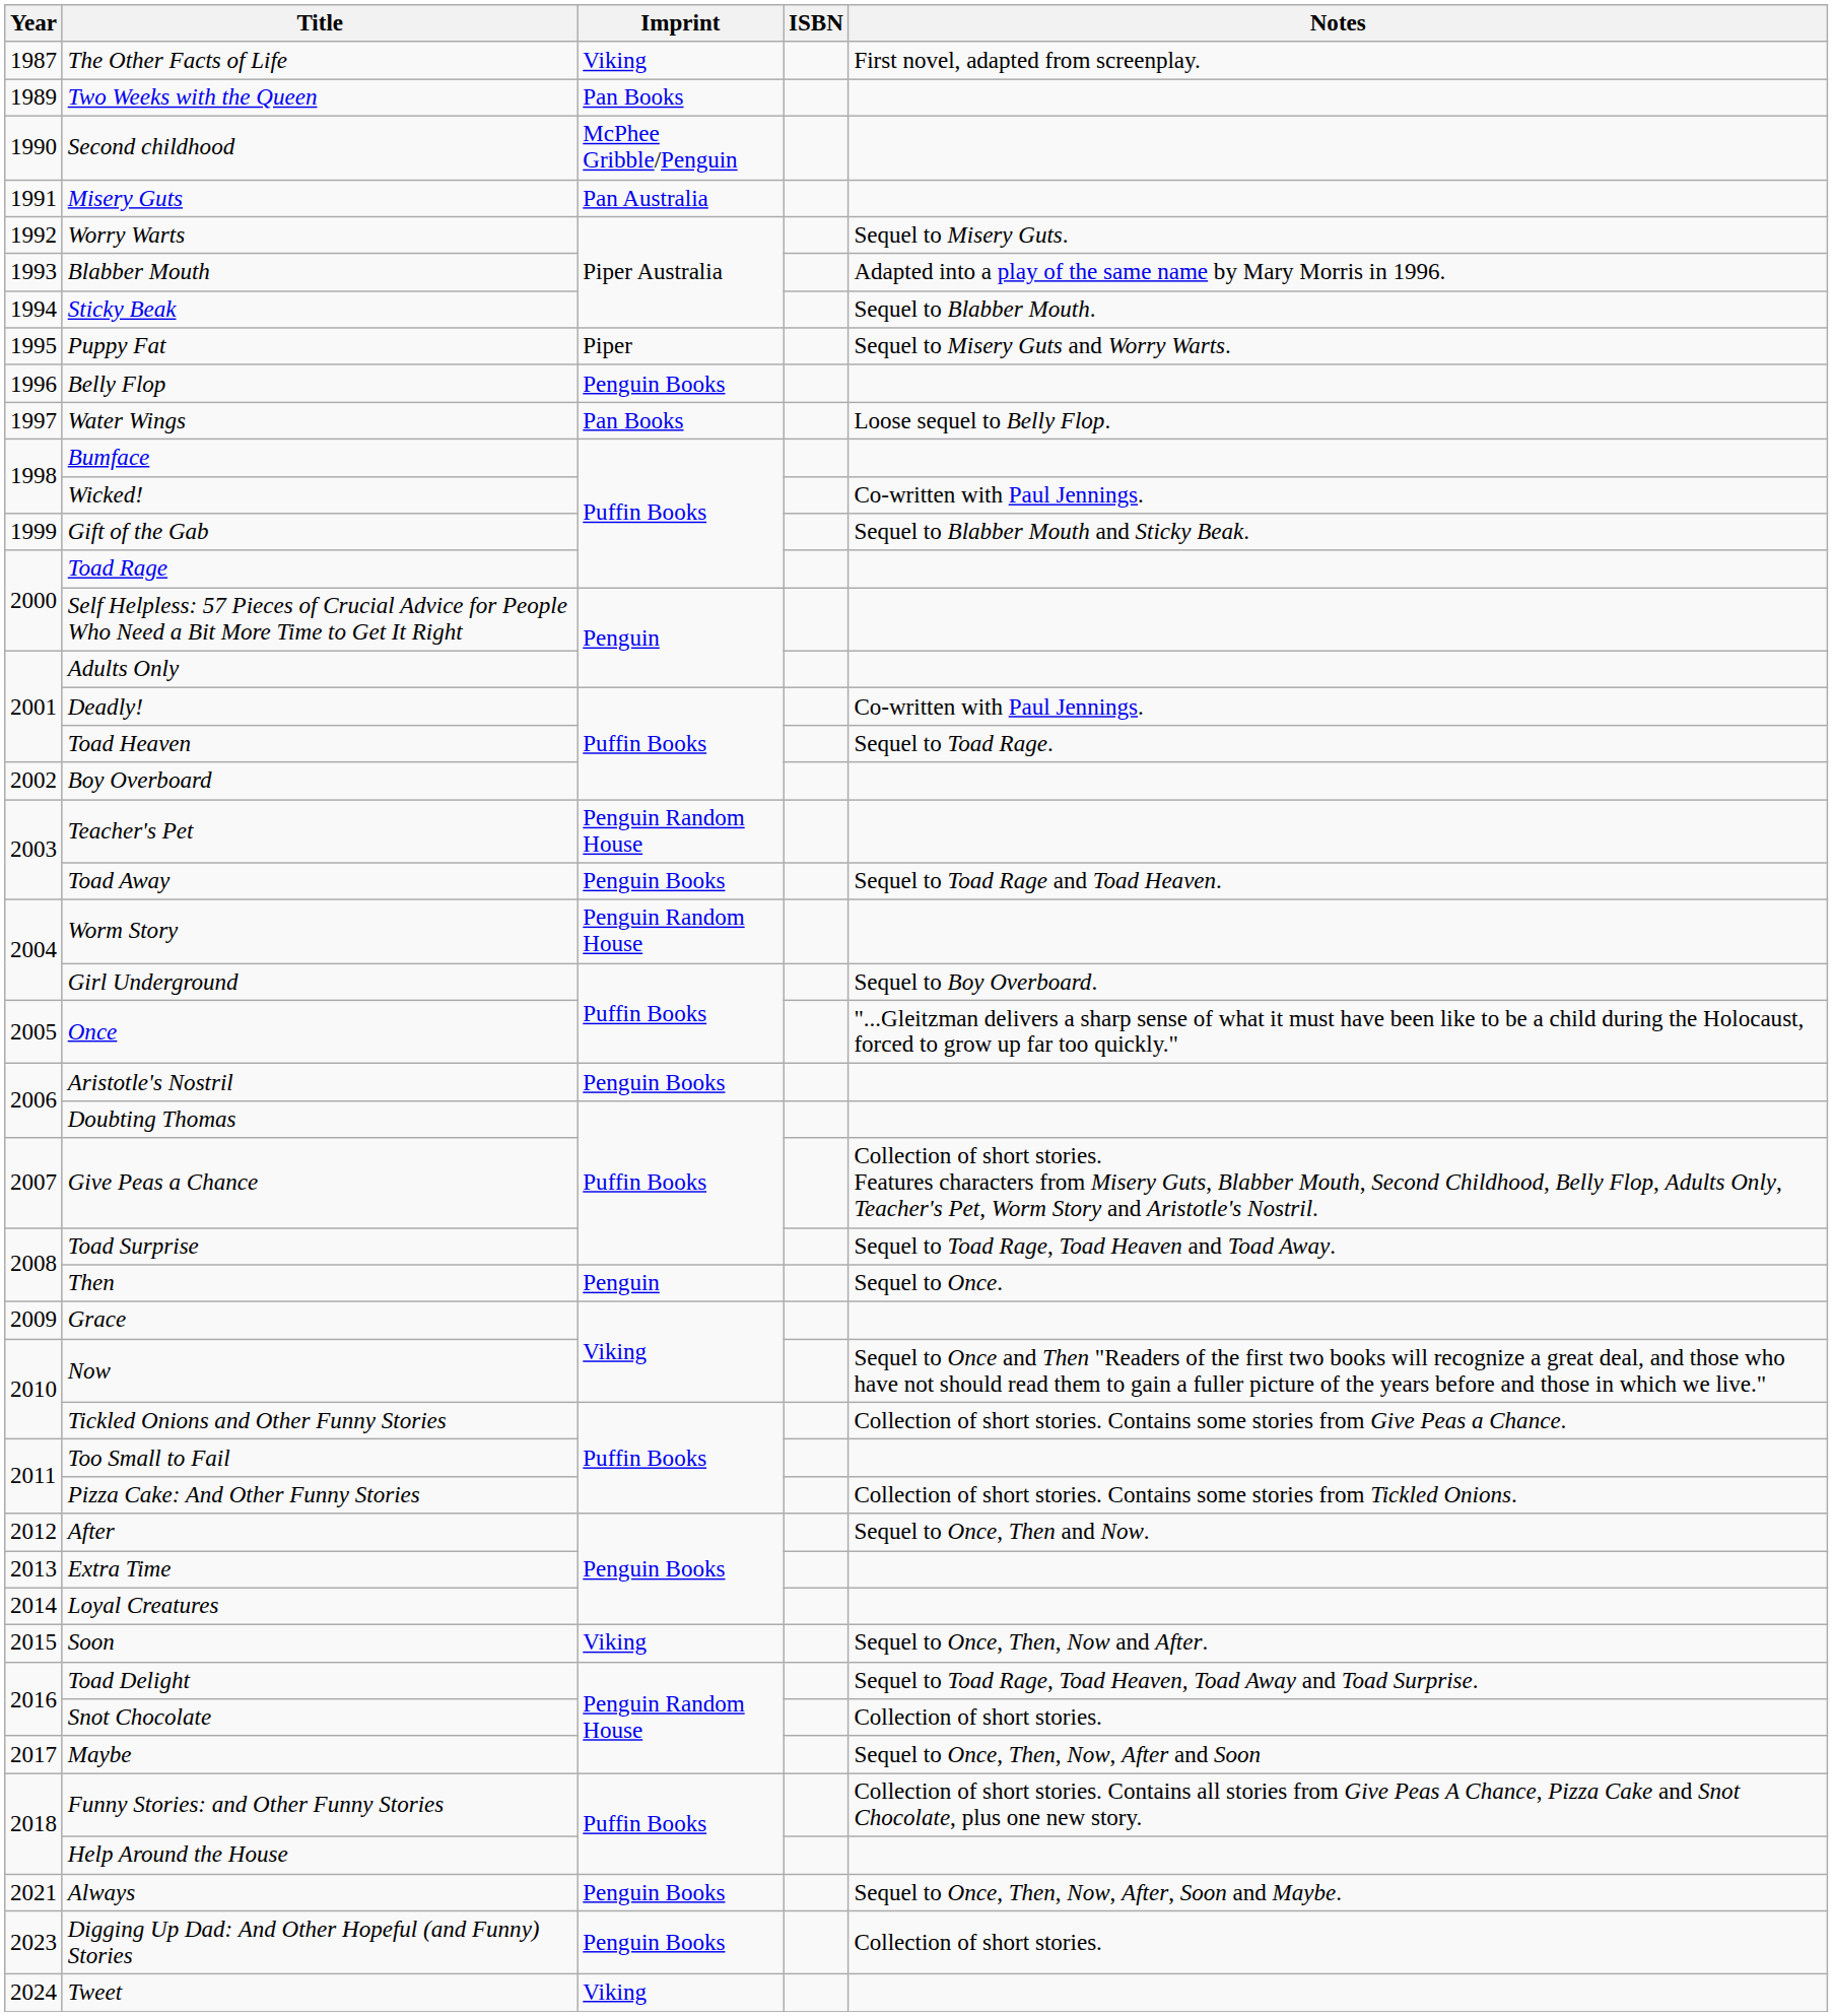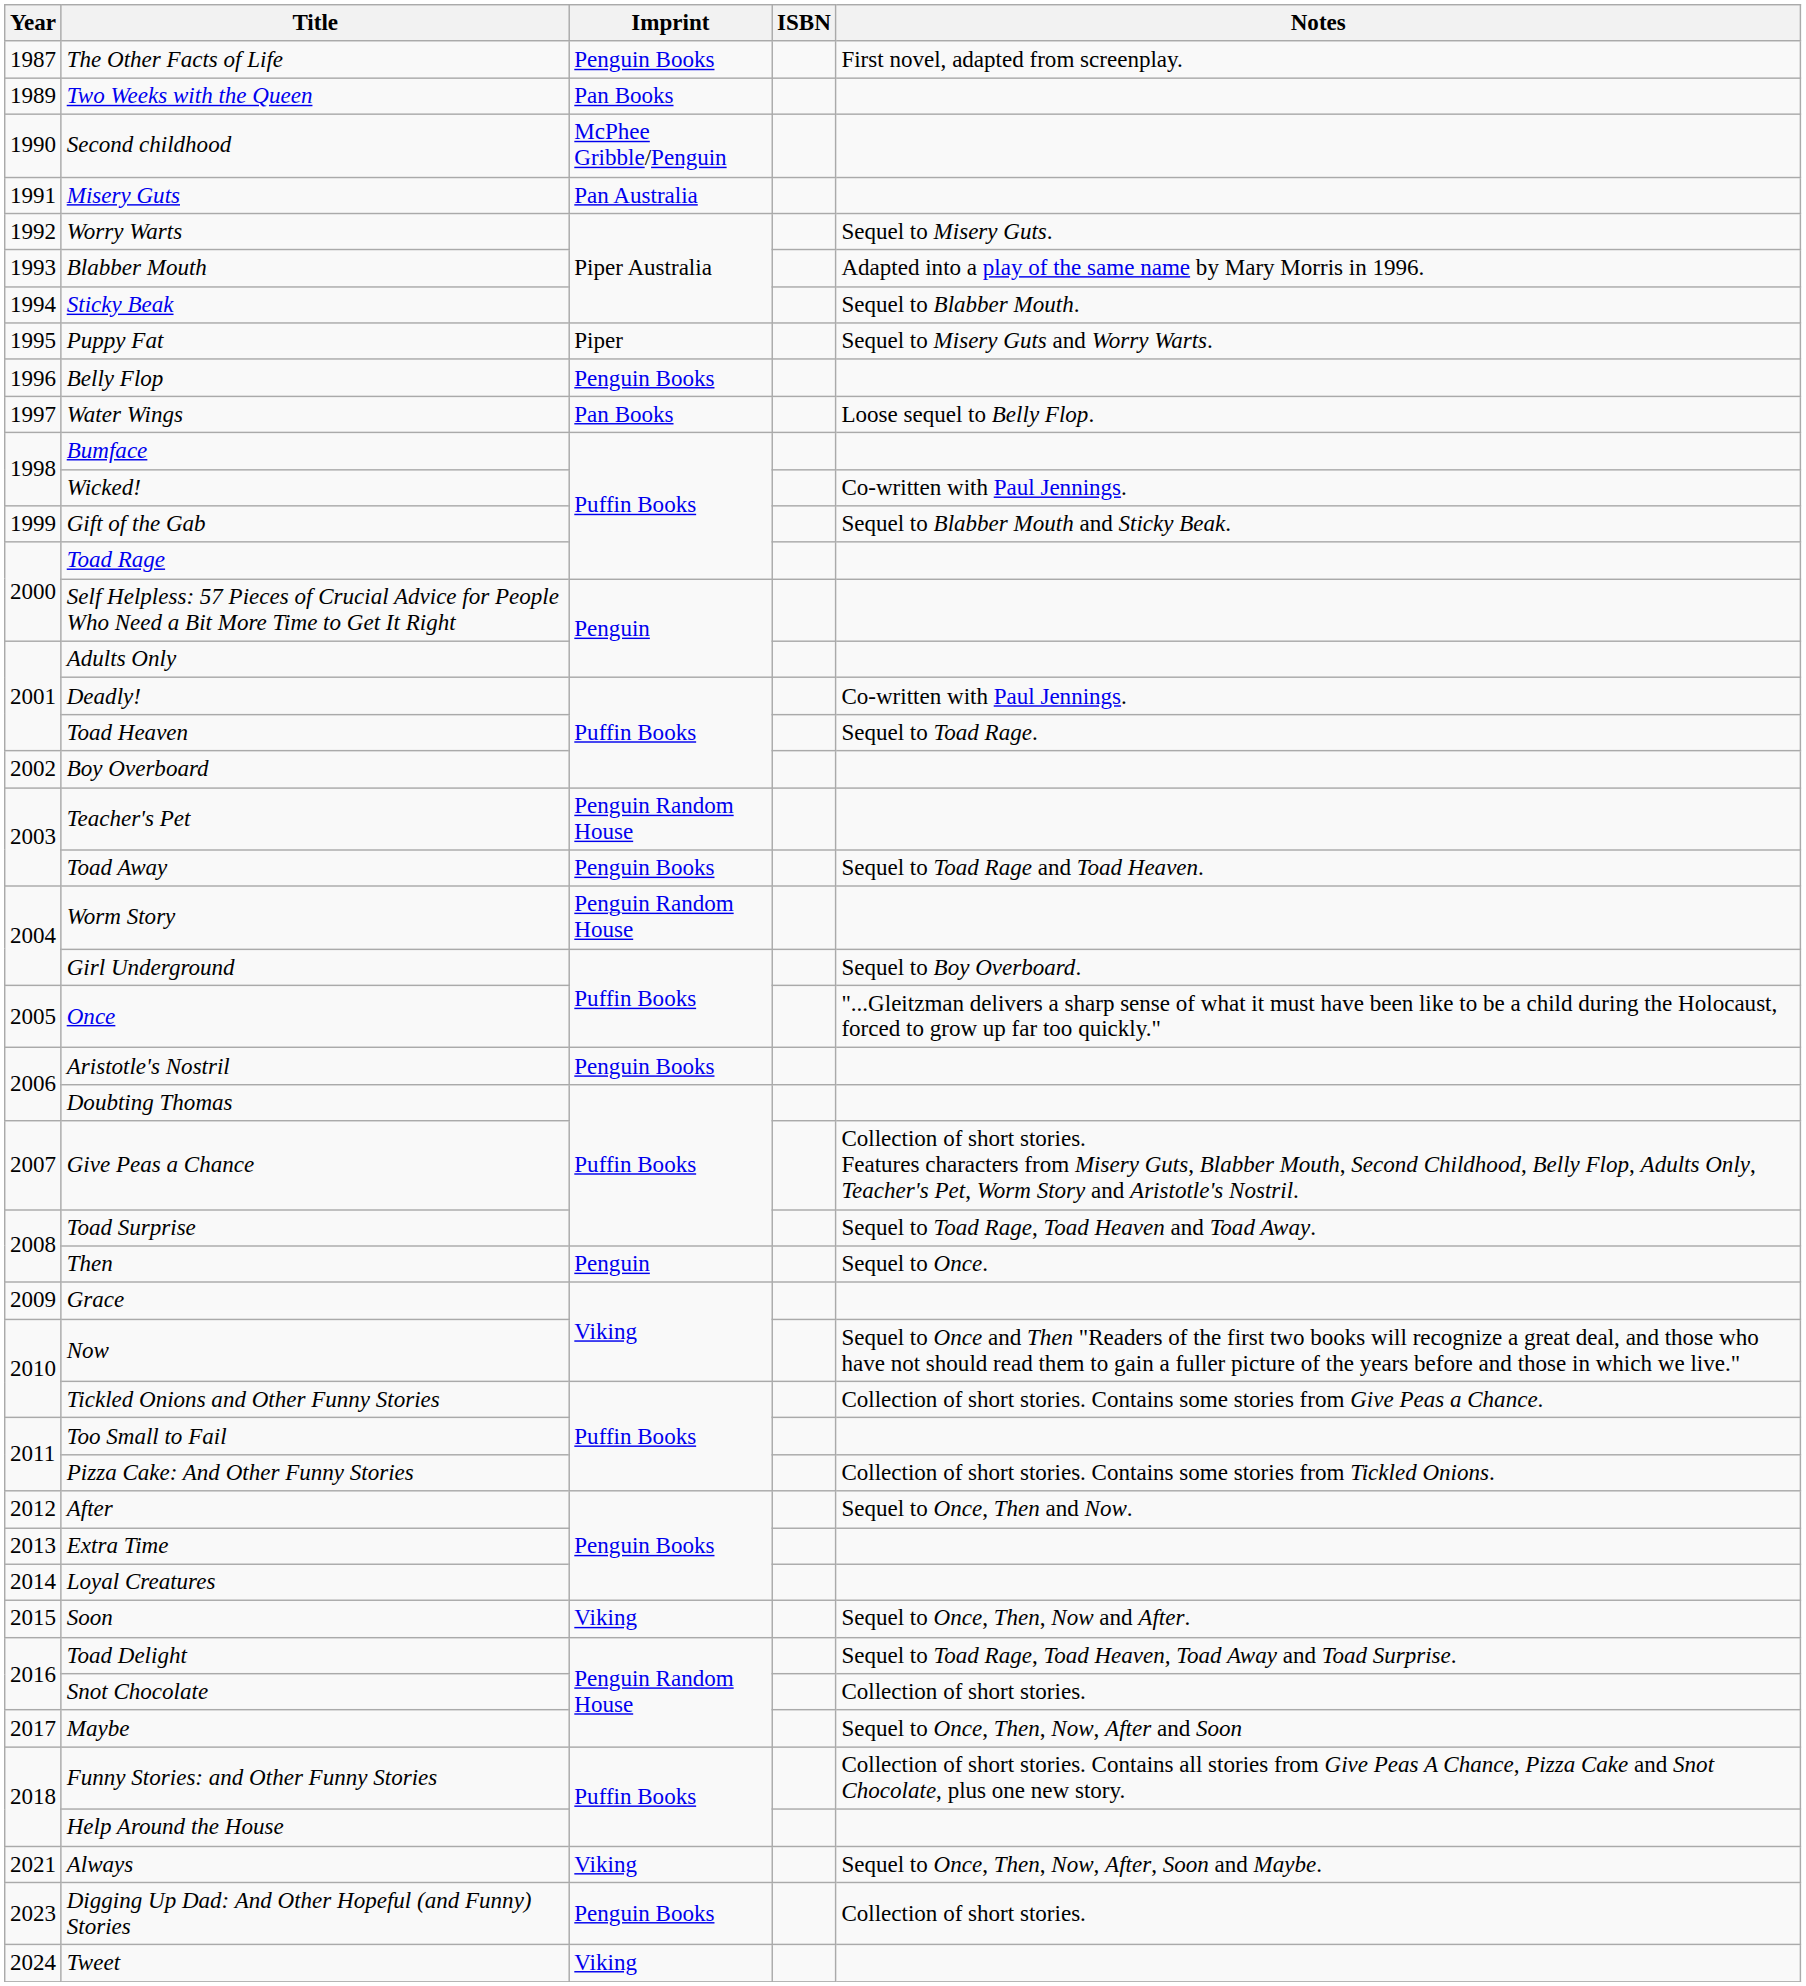The Other Facts of Life | Imprint: Viking -> Penguin Books
Always | Imprint: Penguin Books -> Viking
